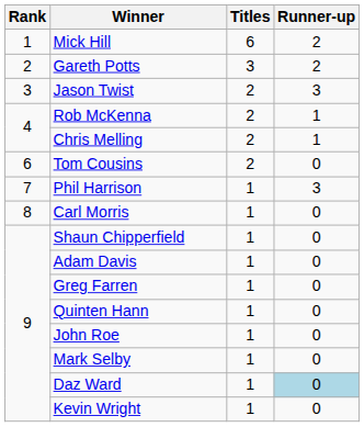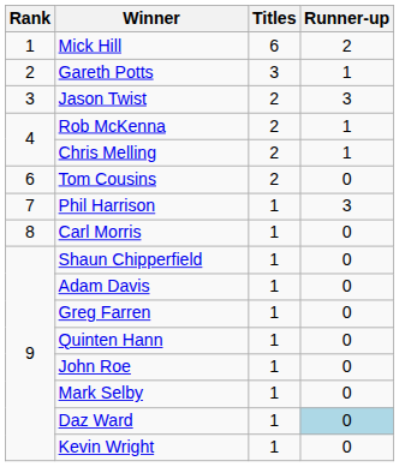Gareth Potts | Runner-up: 2 -> 1
